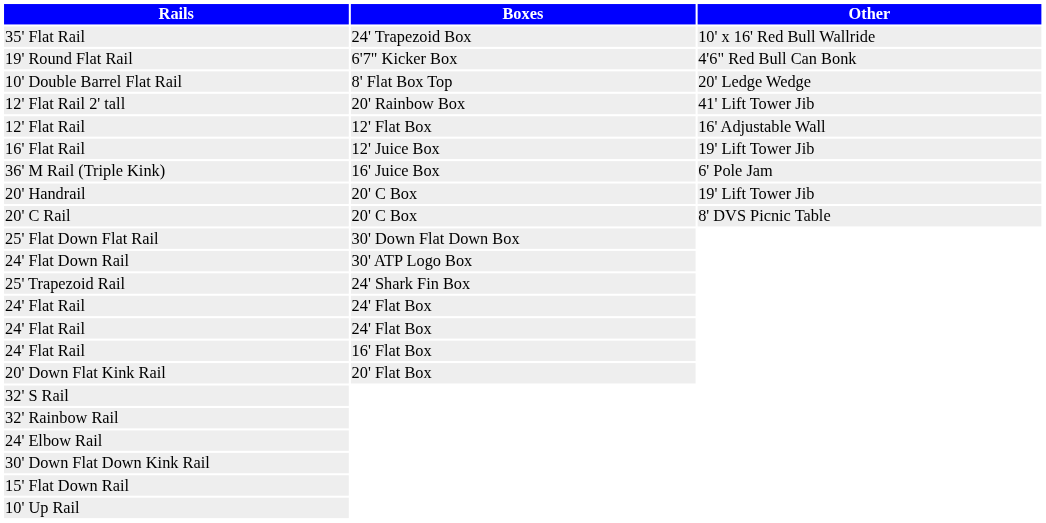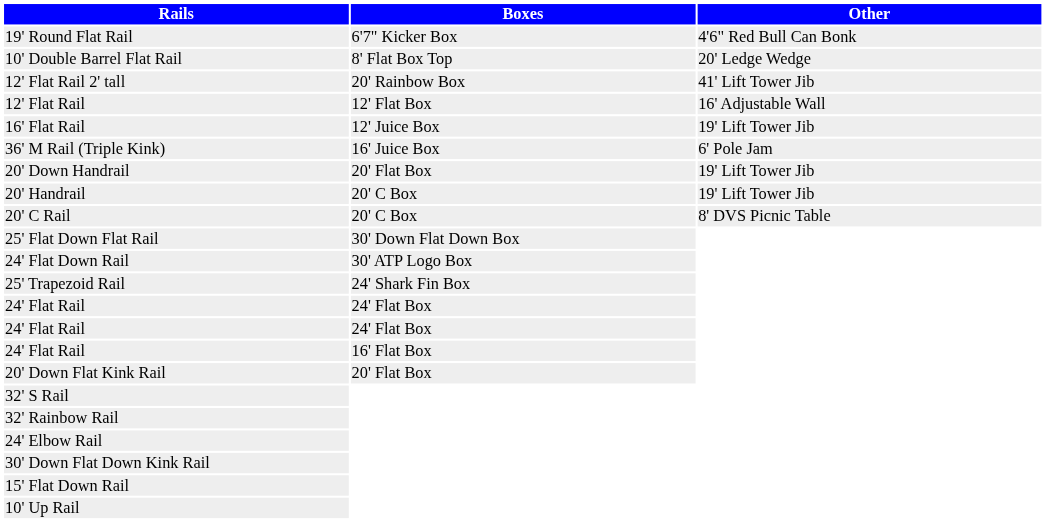- row: 35' Flat Rail | 24' Trapezoid Box | 10' x 16' Red Bull Wallride
+ row: 20' Down Handrail | 20' Flat Box | 19' Lift Tower Jib
